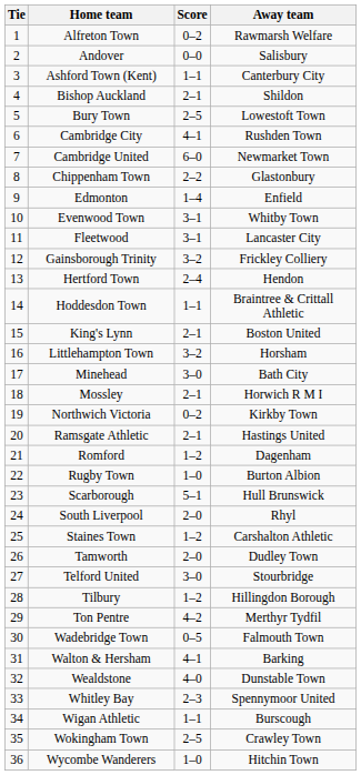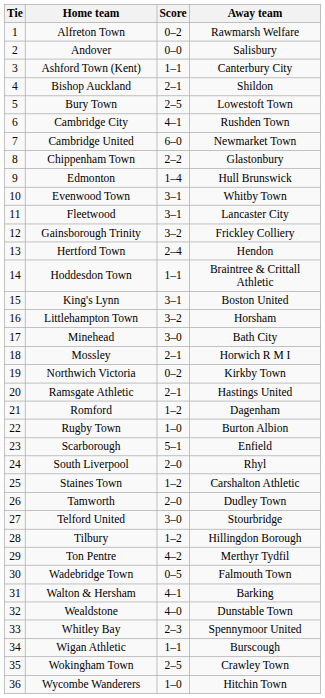Edmonton | Away team: Enfield -> Hull Brunswick
King's Lynn | Score: 2–1 -> 3–1
Scarborough | Away team: Hull Brunswick -> Enfield
